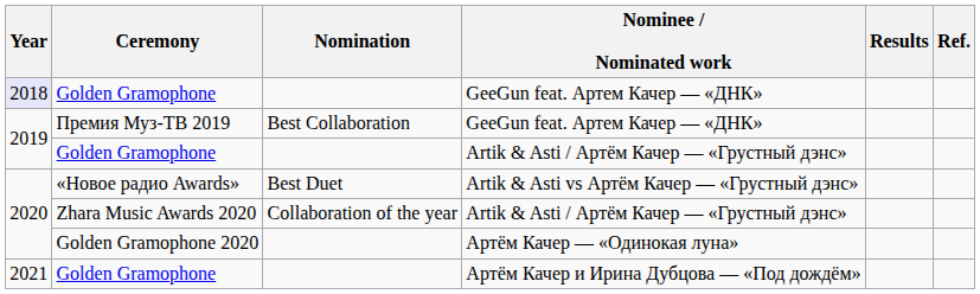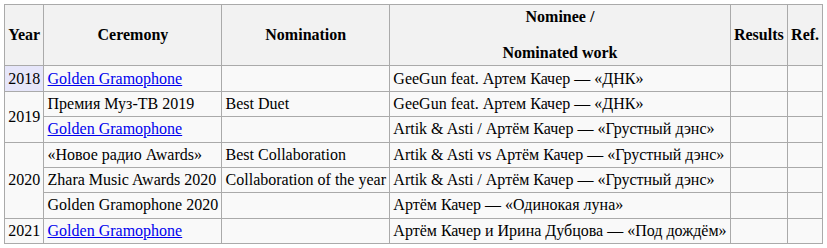Премия Муз-ТВ 2019 | Nomination: Best Collaboration -> Best Duet
«Новое радио Awards» | Nomination: Best Duet -> Best Collaboration
